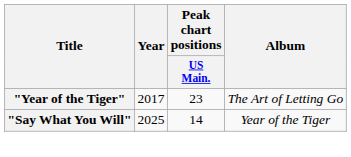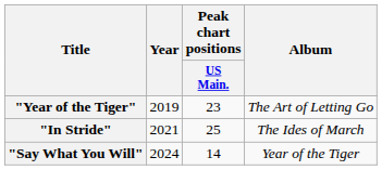"Year of the Tiger" | Year: 2017 -> 2019
+ row: "In Stride" | 2021 | 25 | The Ides of March
"Say What You Will" | Year: 2025 -> 2024
